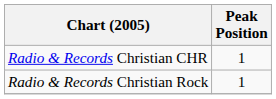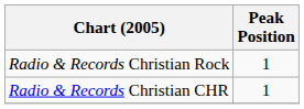rows swapped: Radio & Records Christian CHR <-> Radio & Records Christian Rock
